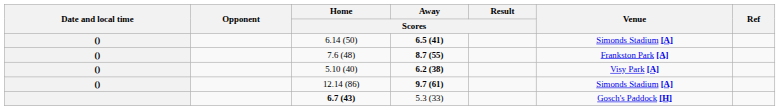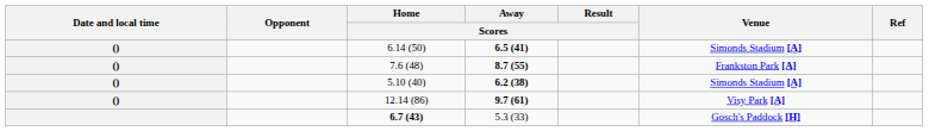5.10 (40) | Venue: Visy Park [A] -> Simonds Stadium [A]
12.14 (86) | Venue: Simonds Stadium [A] -> Visy Park [A]
